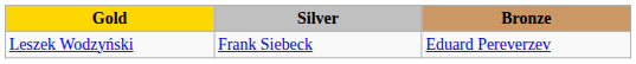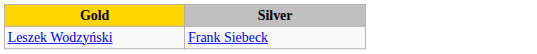- column: Bronze | Eduard Pereverzev
